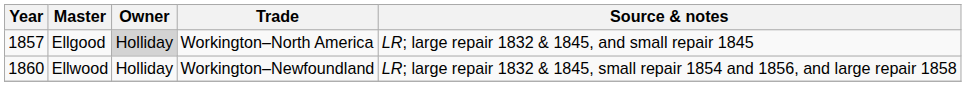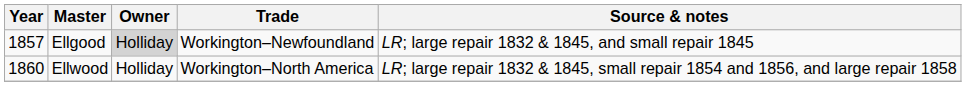Ellgood | Trade: Workington–North America -> Workington–Newfoundland
Ellwood | Trade: Workington–Newfoundland -> Workington–North America
